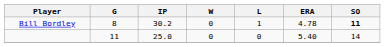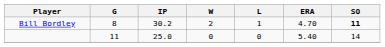Bill Bordley | W: 0 -> 2
Bill Bordley | ERA: 4.78 -> 4.70
